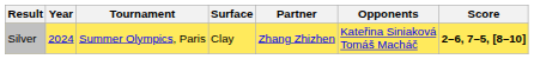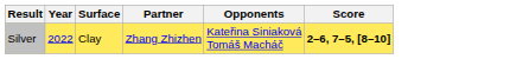- column: Tournament | Summer Olympics, Paris
Silver | Year: 2024 -> 2022
